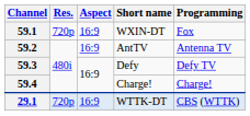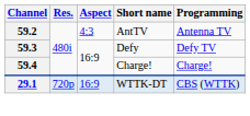- row: 59.1 | 720p | 16:9 | WXIN-DT | Fox
59.2 | Aspect: 16:9 -> 4:3
